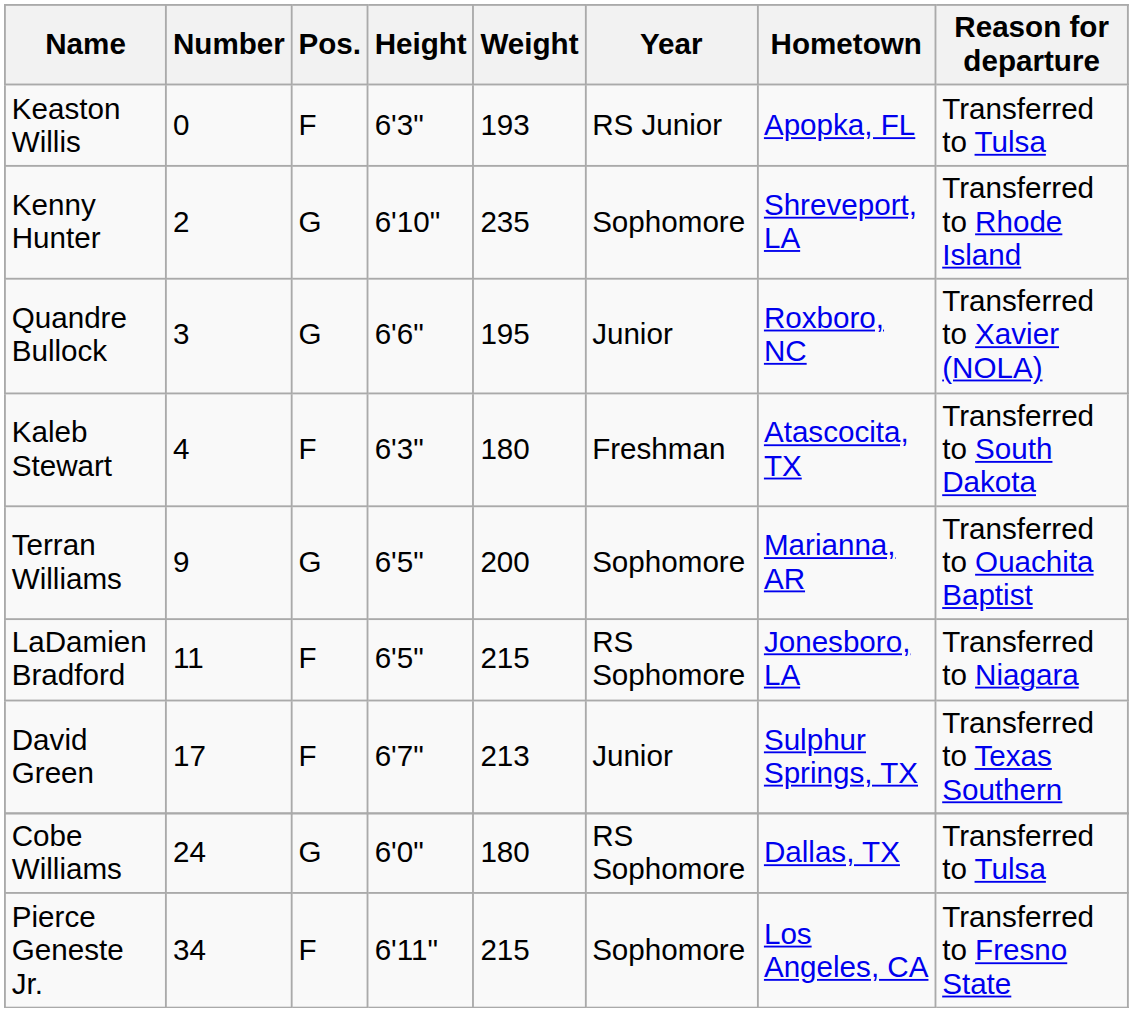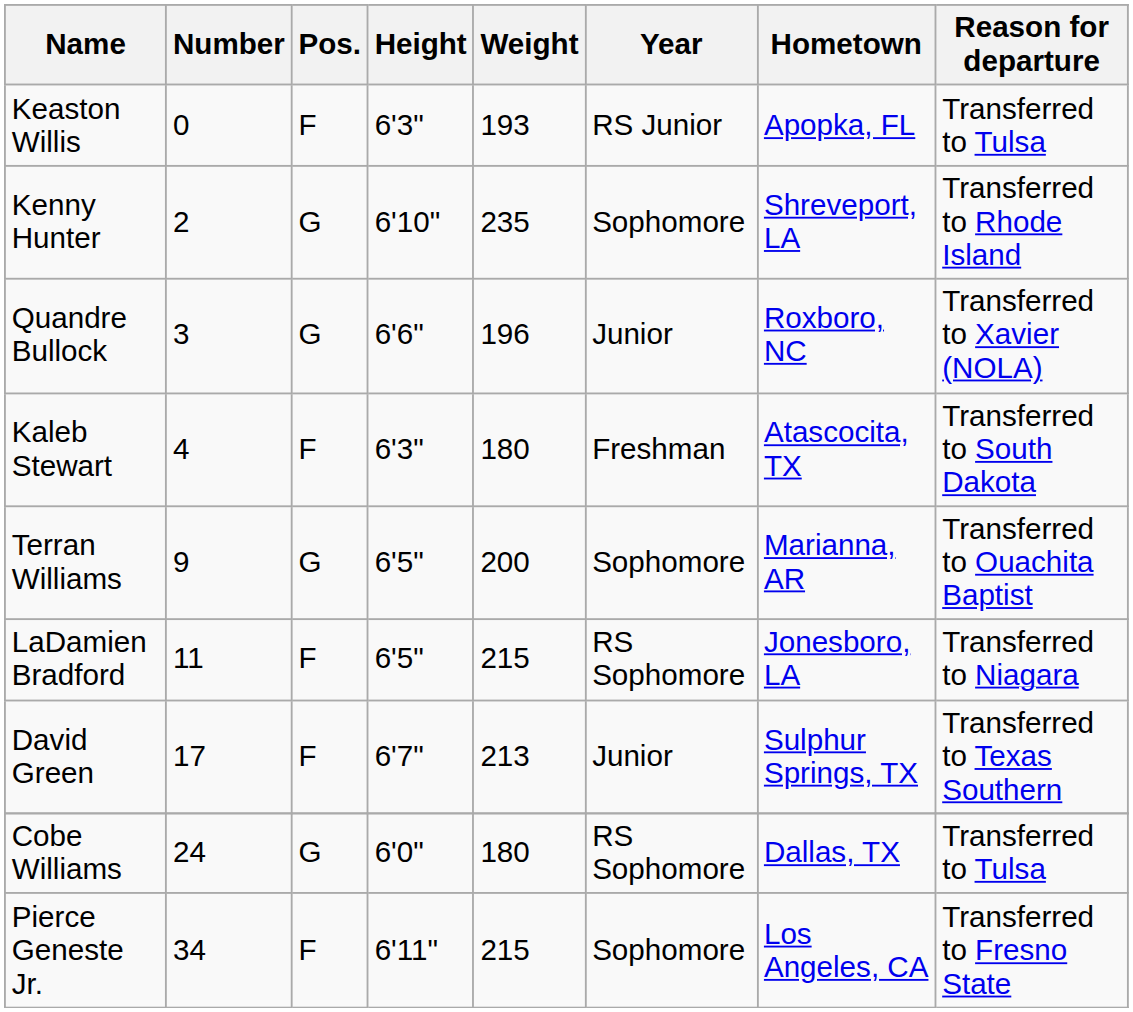Quandre Bullock | Weight: 195 -> 196
